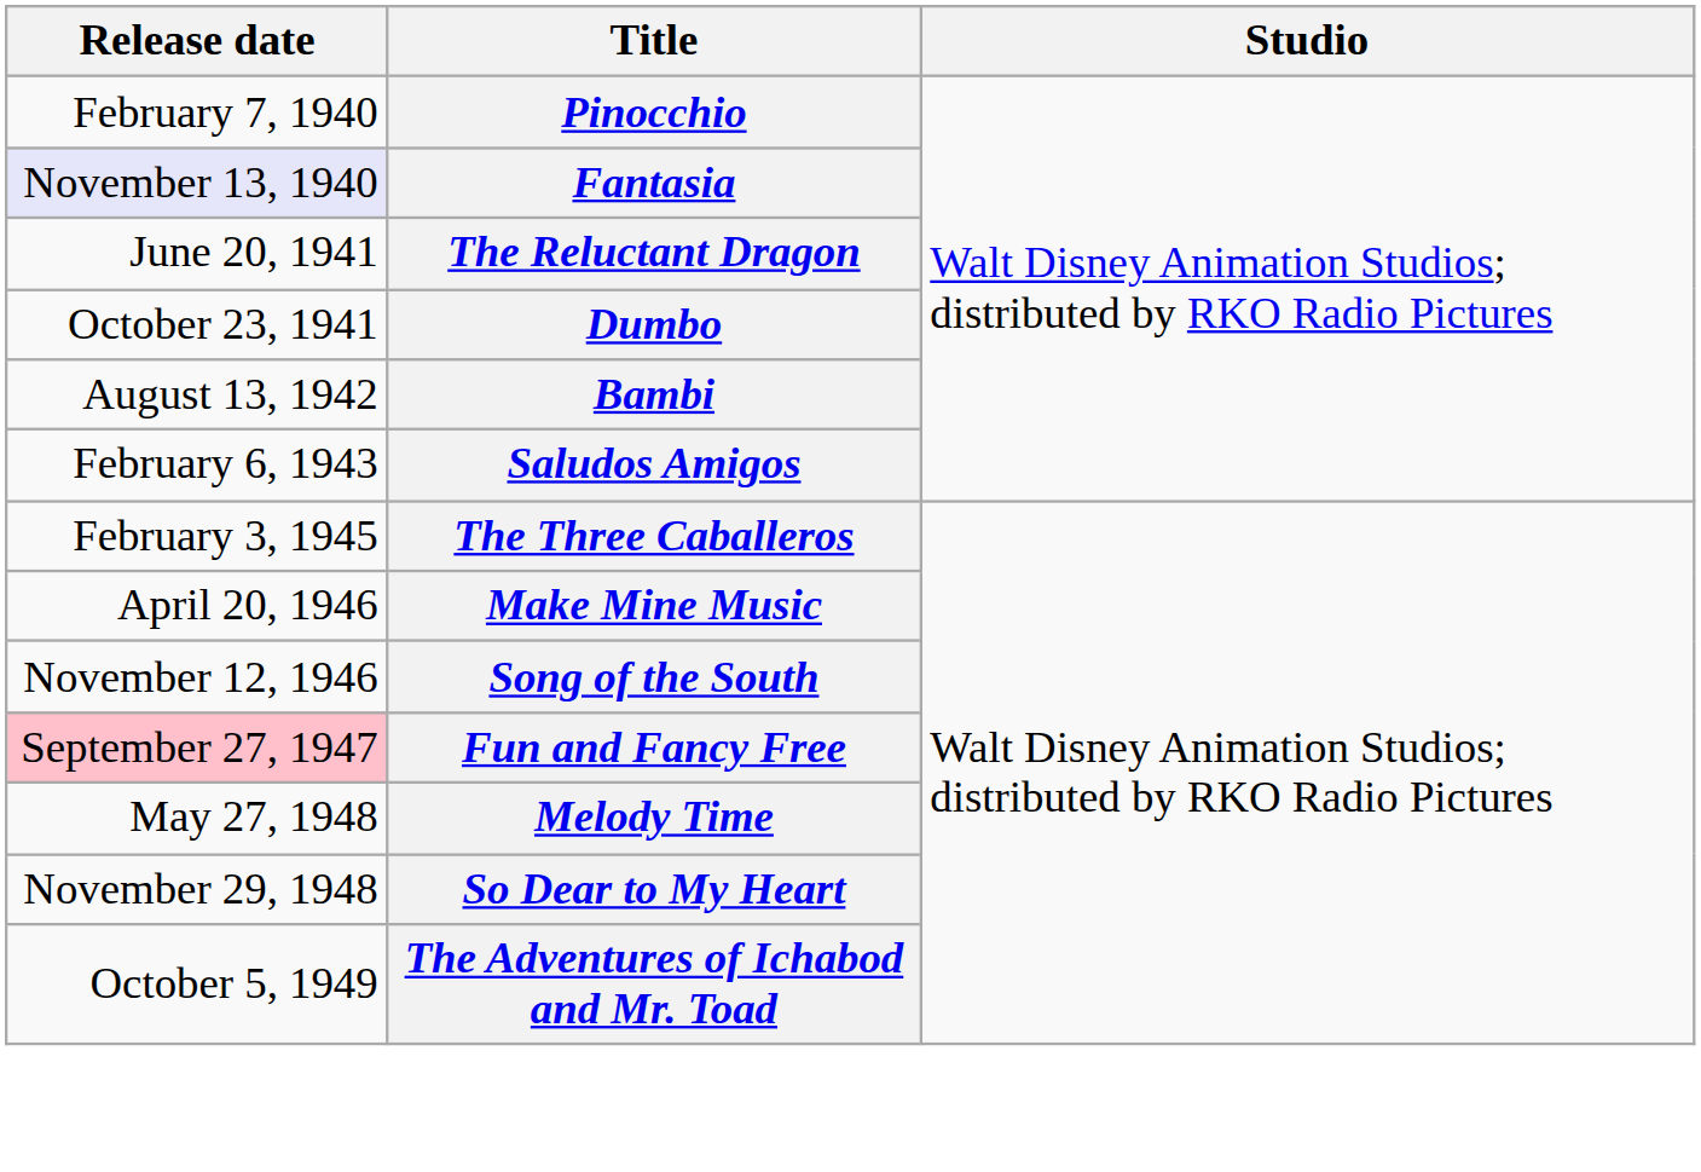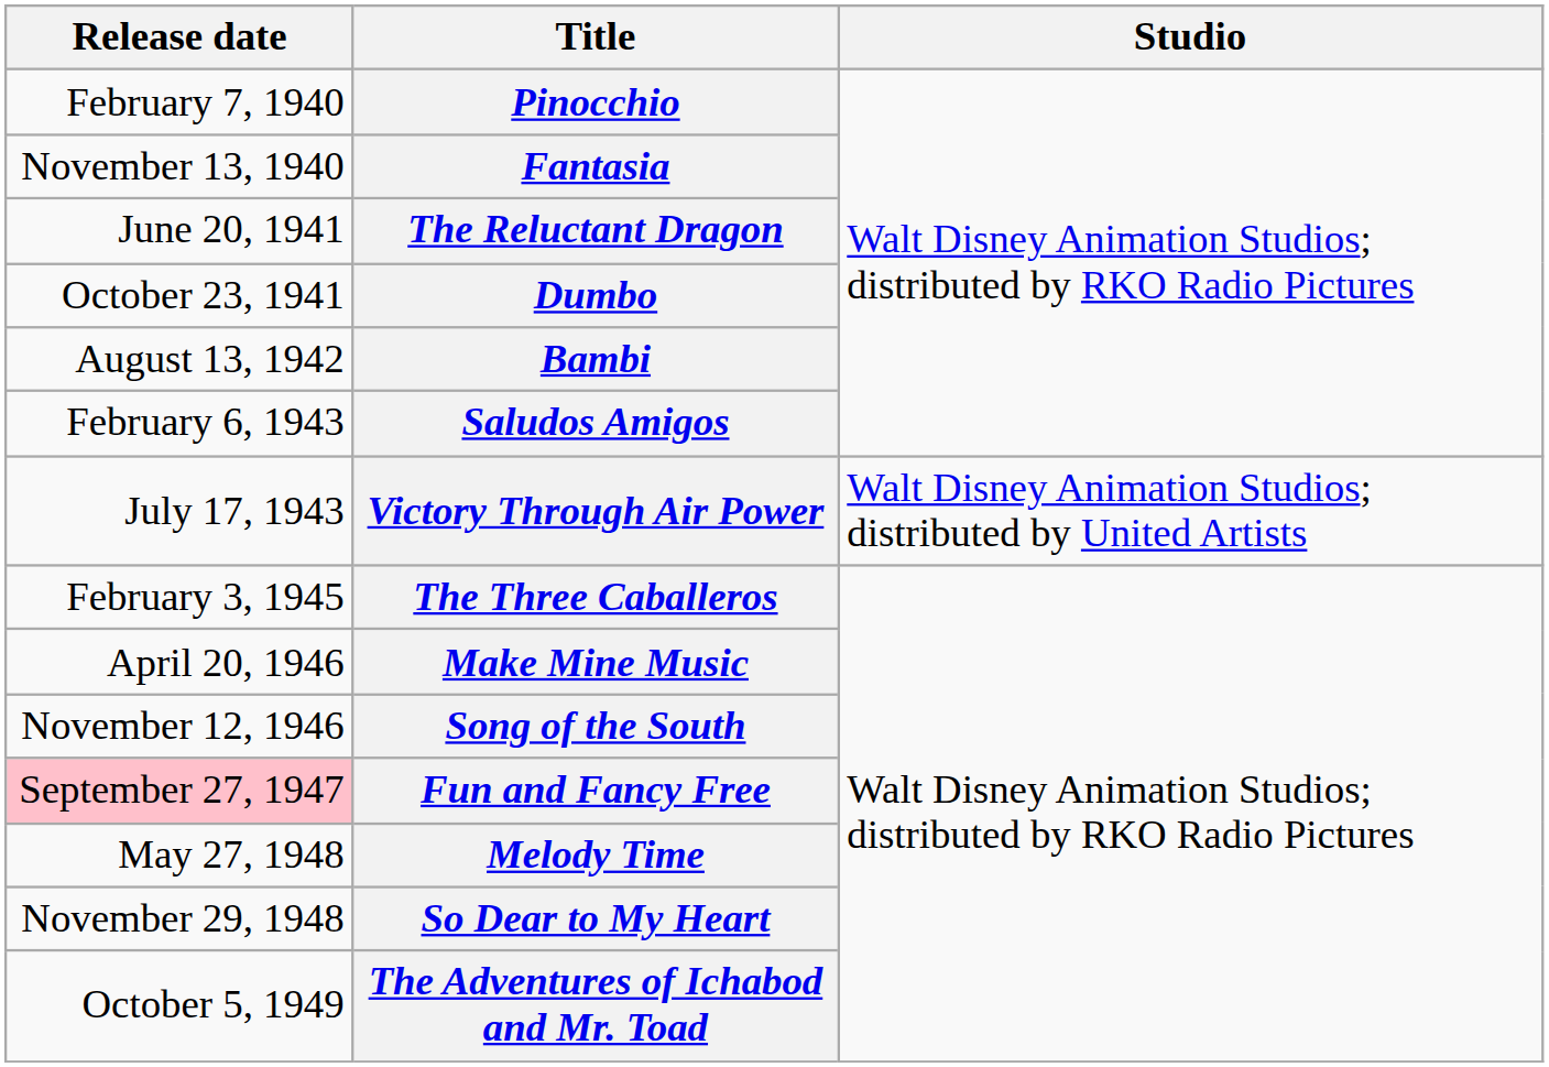Fantasia | Release date: lavender background -> no background
+ row: July 17, 1943 | Victory Through Air Power | Walt Disney Animation Studios; distributed by United Artists
